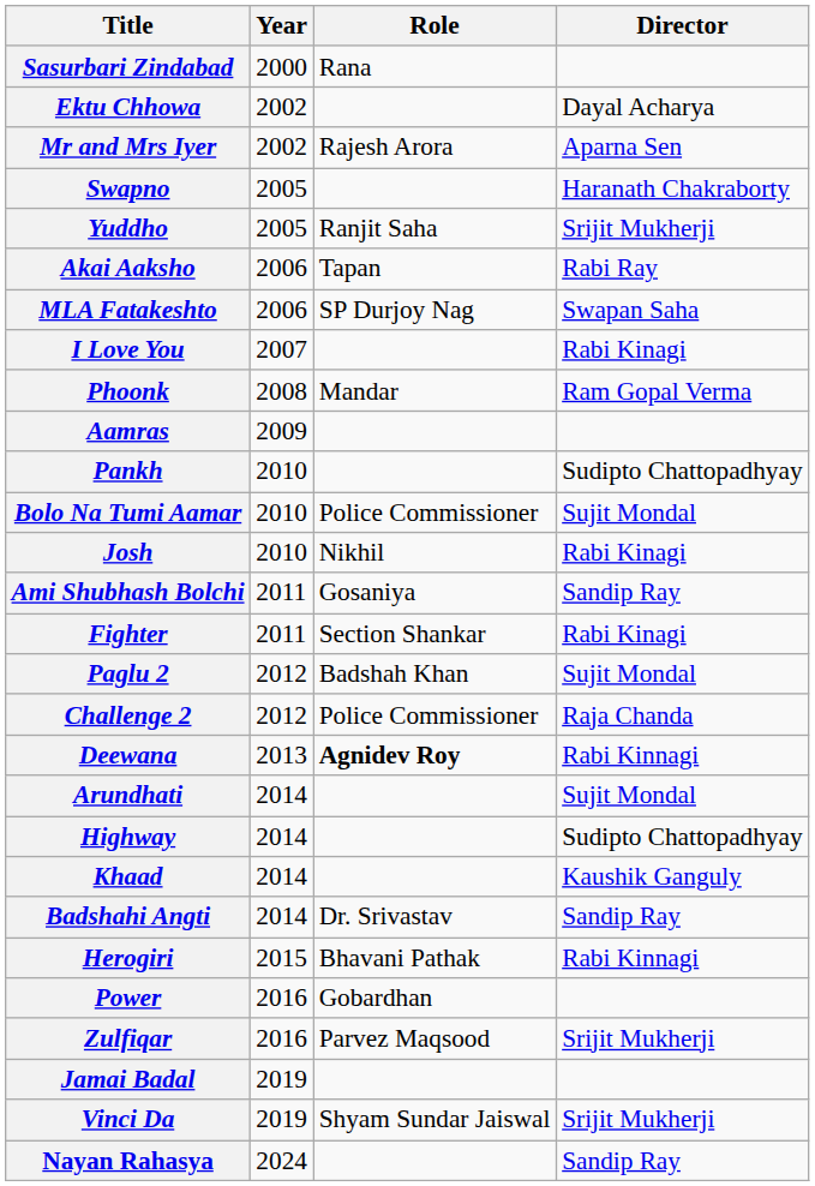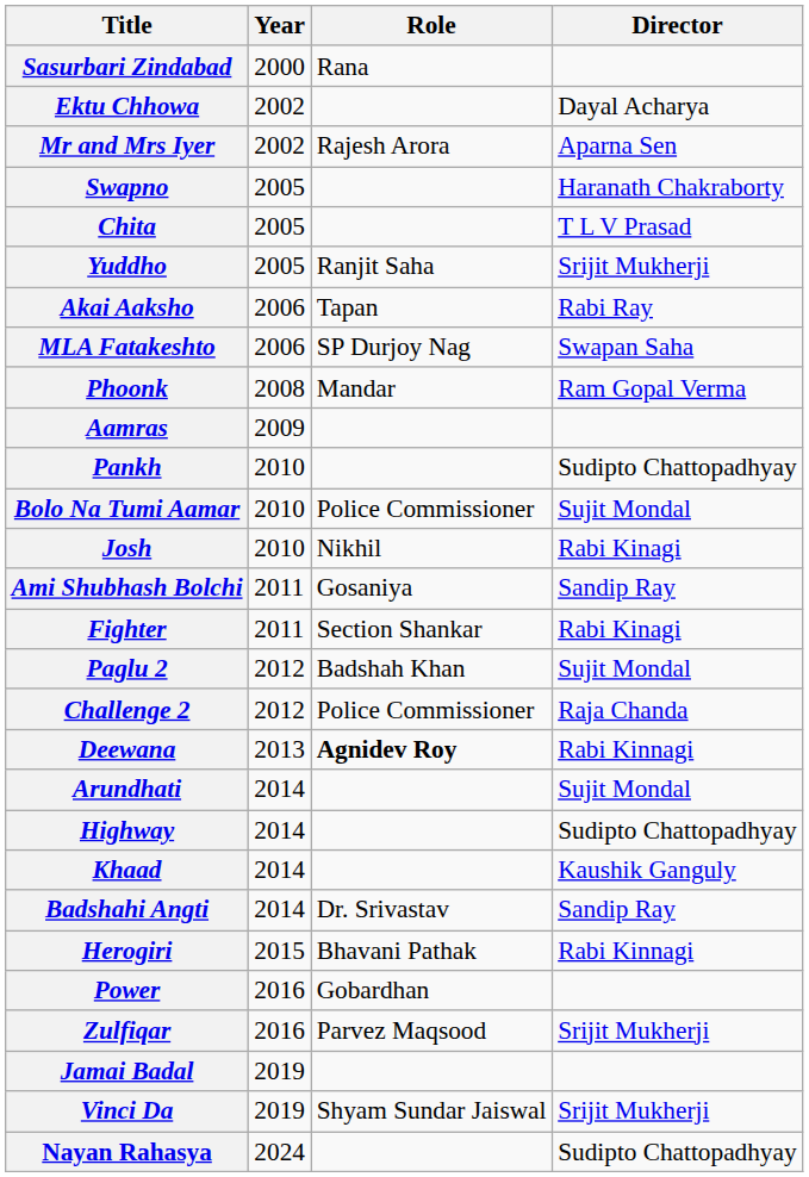+ row: Chita | 2005 | T L V Prasad
- row: I Love You | 2007 | Rabi Kinagi
Nayan Rahasya | Director: Sandip Ray -> Sudipto Chattopadhyay
